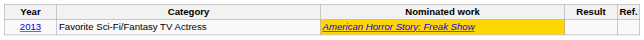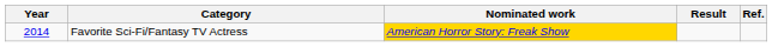Favorite Sci-Fi/Fantasy TV Actress | Year: 2013 -> 2014
